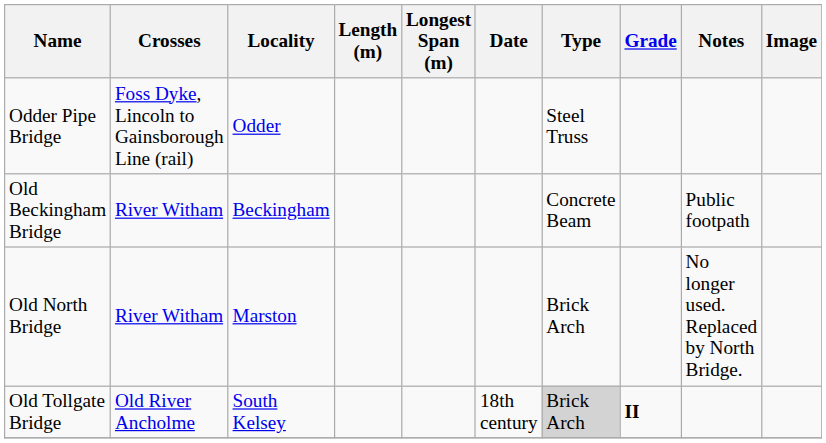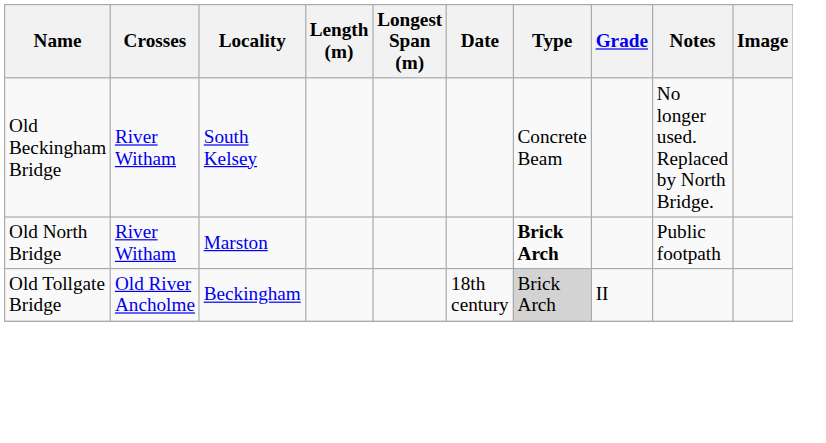- row: Odder Pipe Bridge | Foss Dyke, Lincoln to Gainsborough Line (rail) | Odder | Steel Truss
Old Beckingham Bridge | Locality: Beckingham -> South Kelsey
Old Beckingham Bridge | Notes: Public footpath -> No longer used. Replaced by North Bridge.
Old North Bridge | Type: normal -> bold
Old North Bridge | Notes: No longer used. Replaced by North Bridge. -> Public footpath
Old Tollgate Bridge | Locality: South Kelsey -> Beckingham
Old Tollgate Bridge | Grade: bold -> normal
